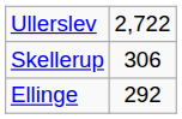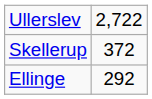Skellerup | column 2: 306 -> 372
